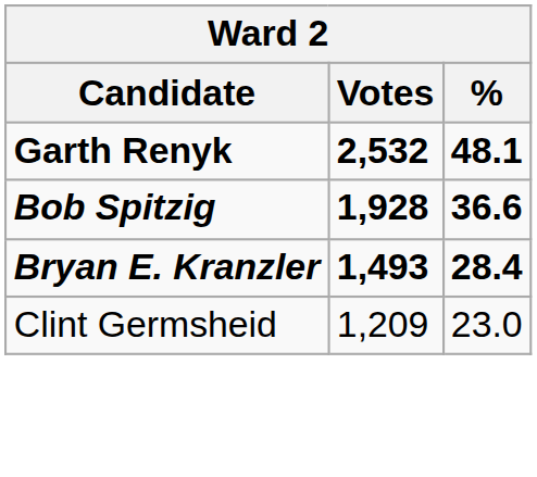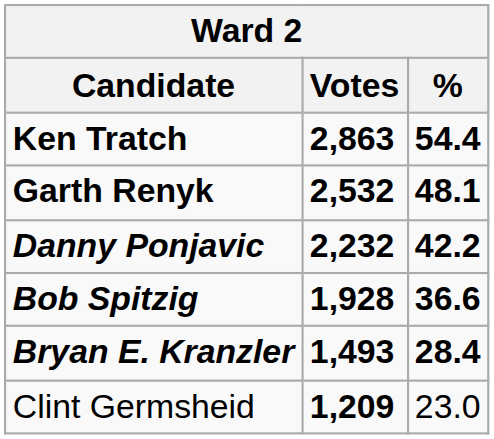+ row: Ken Tratch | 2,863 | 54.4
+ row: Danny Ponjavic | 2,232 | 42.2
Clint Germsheid | Votes: normal -> bold
